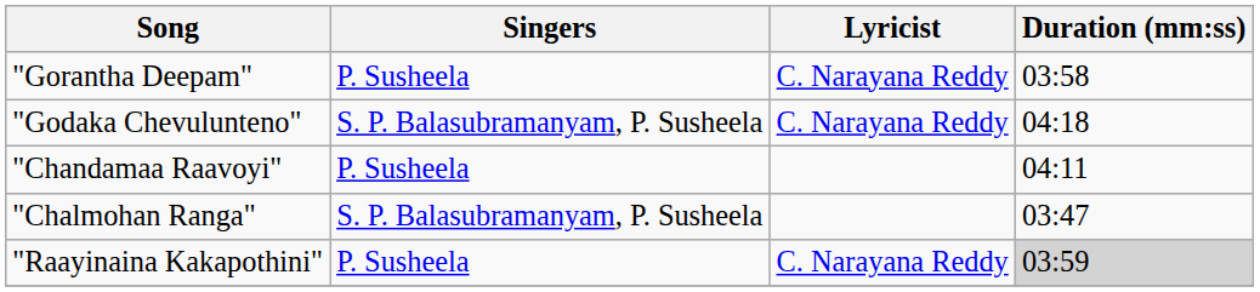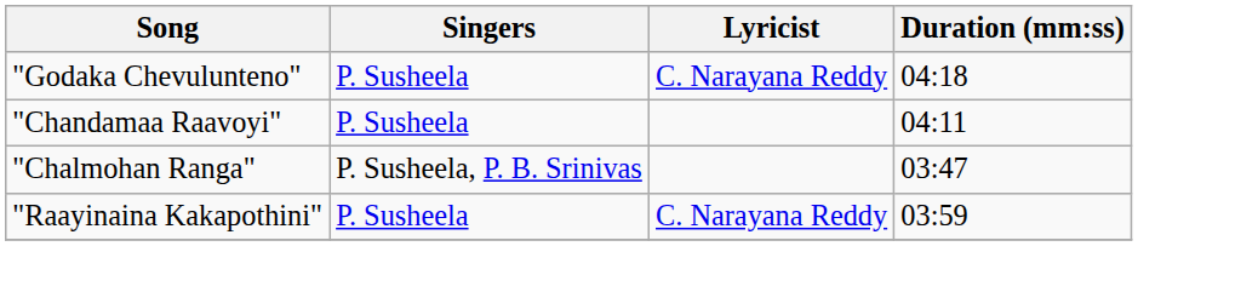- row: "Gorantha Deepam" | P. Susheela | C. Narayana Reddy | 03:58
"Godaka Chevulunteno" | Singers: S. P. Balasubramanyam, P. Susheela -> P. Susheela
"Chalmohan Ranga" | Singers: S. P. Balasubramanyam, P. Susheela -> P. Susheela, P. B. Srinivas
"Raayinaina Kakapothini" | Duration (mm:ss): lightgrey background -> no background
